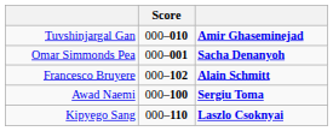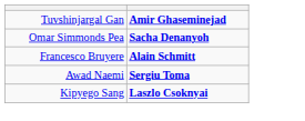- column: Score | 000–010 | 000–001 | 000–102 | 000–100 | 000–110
